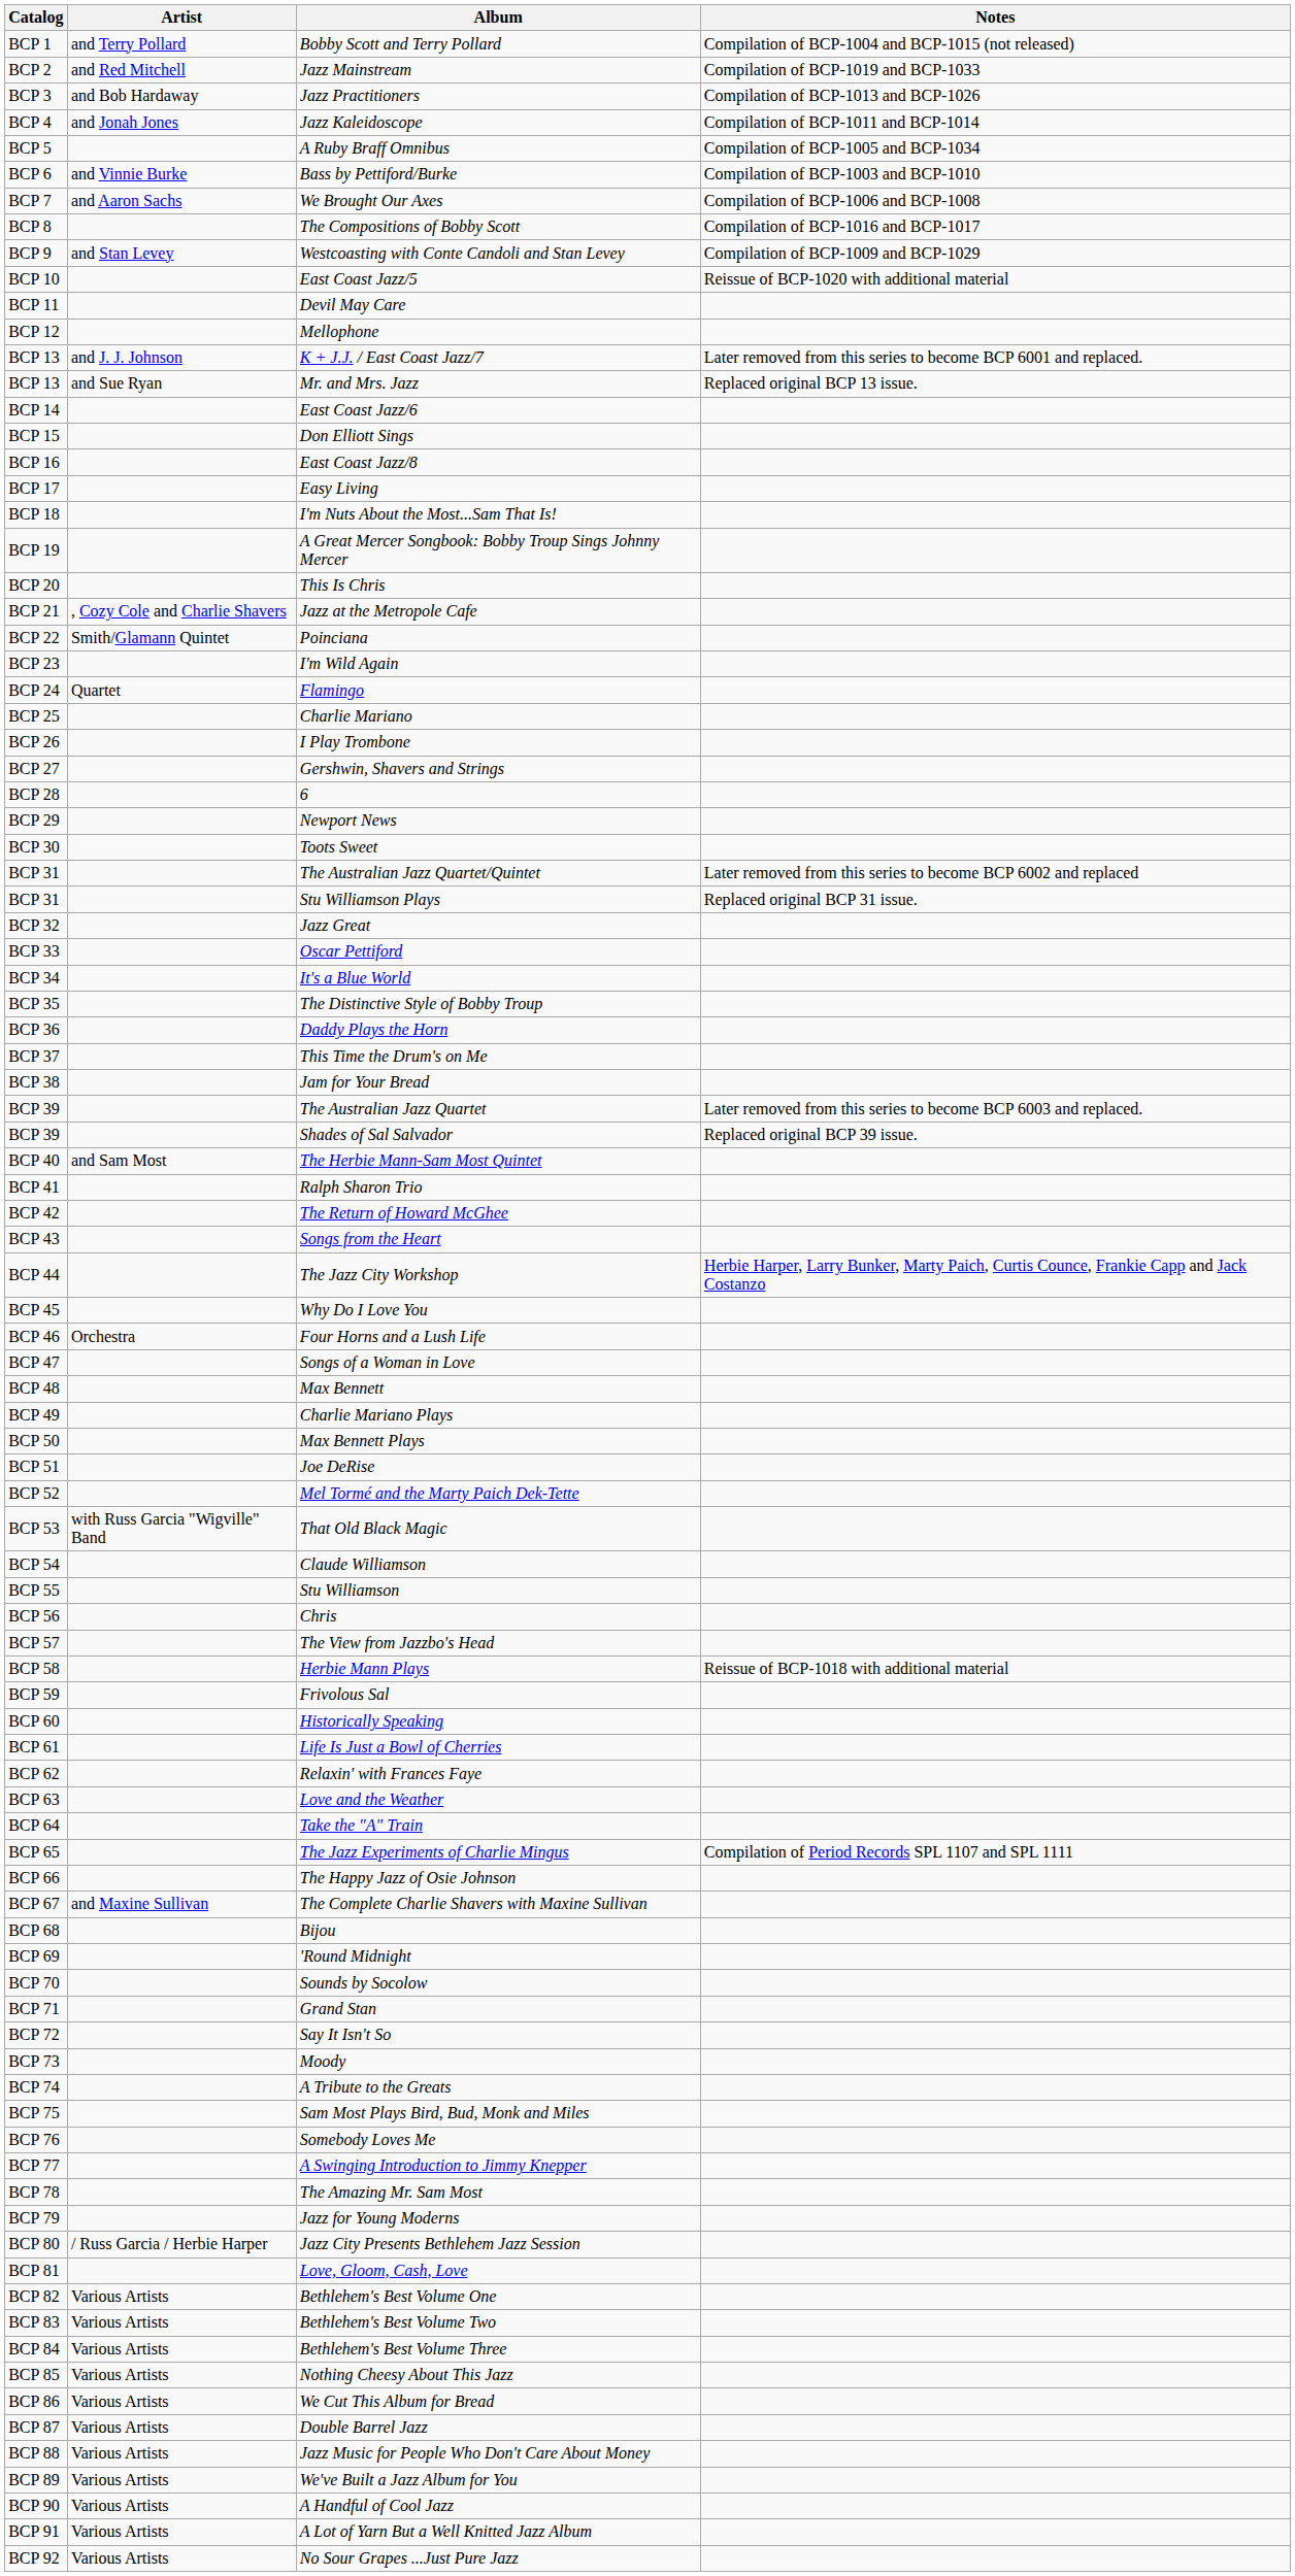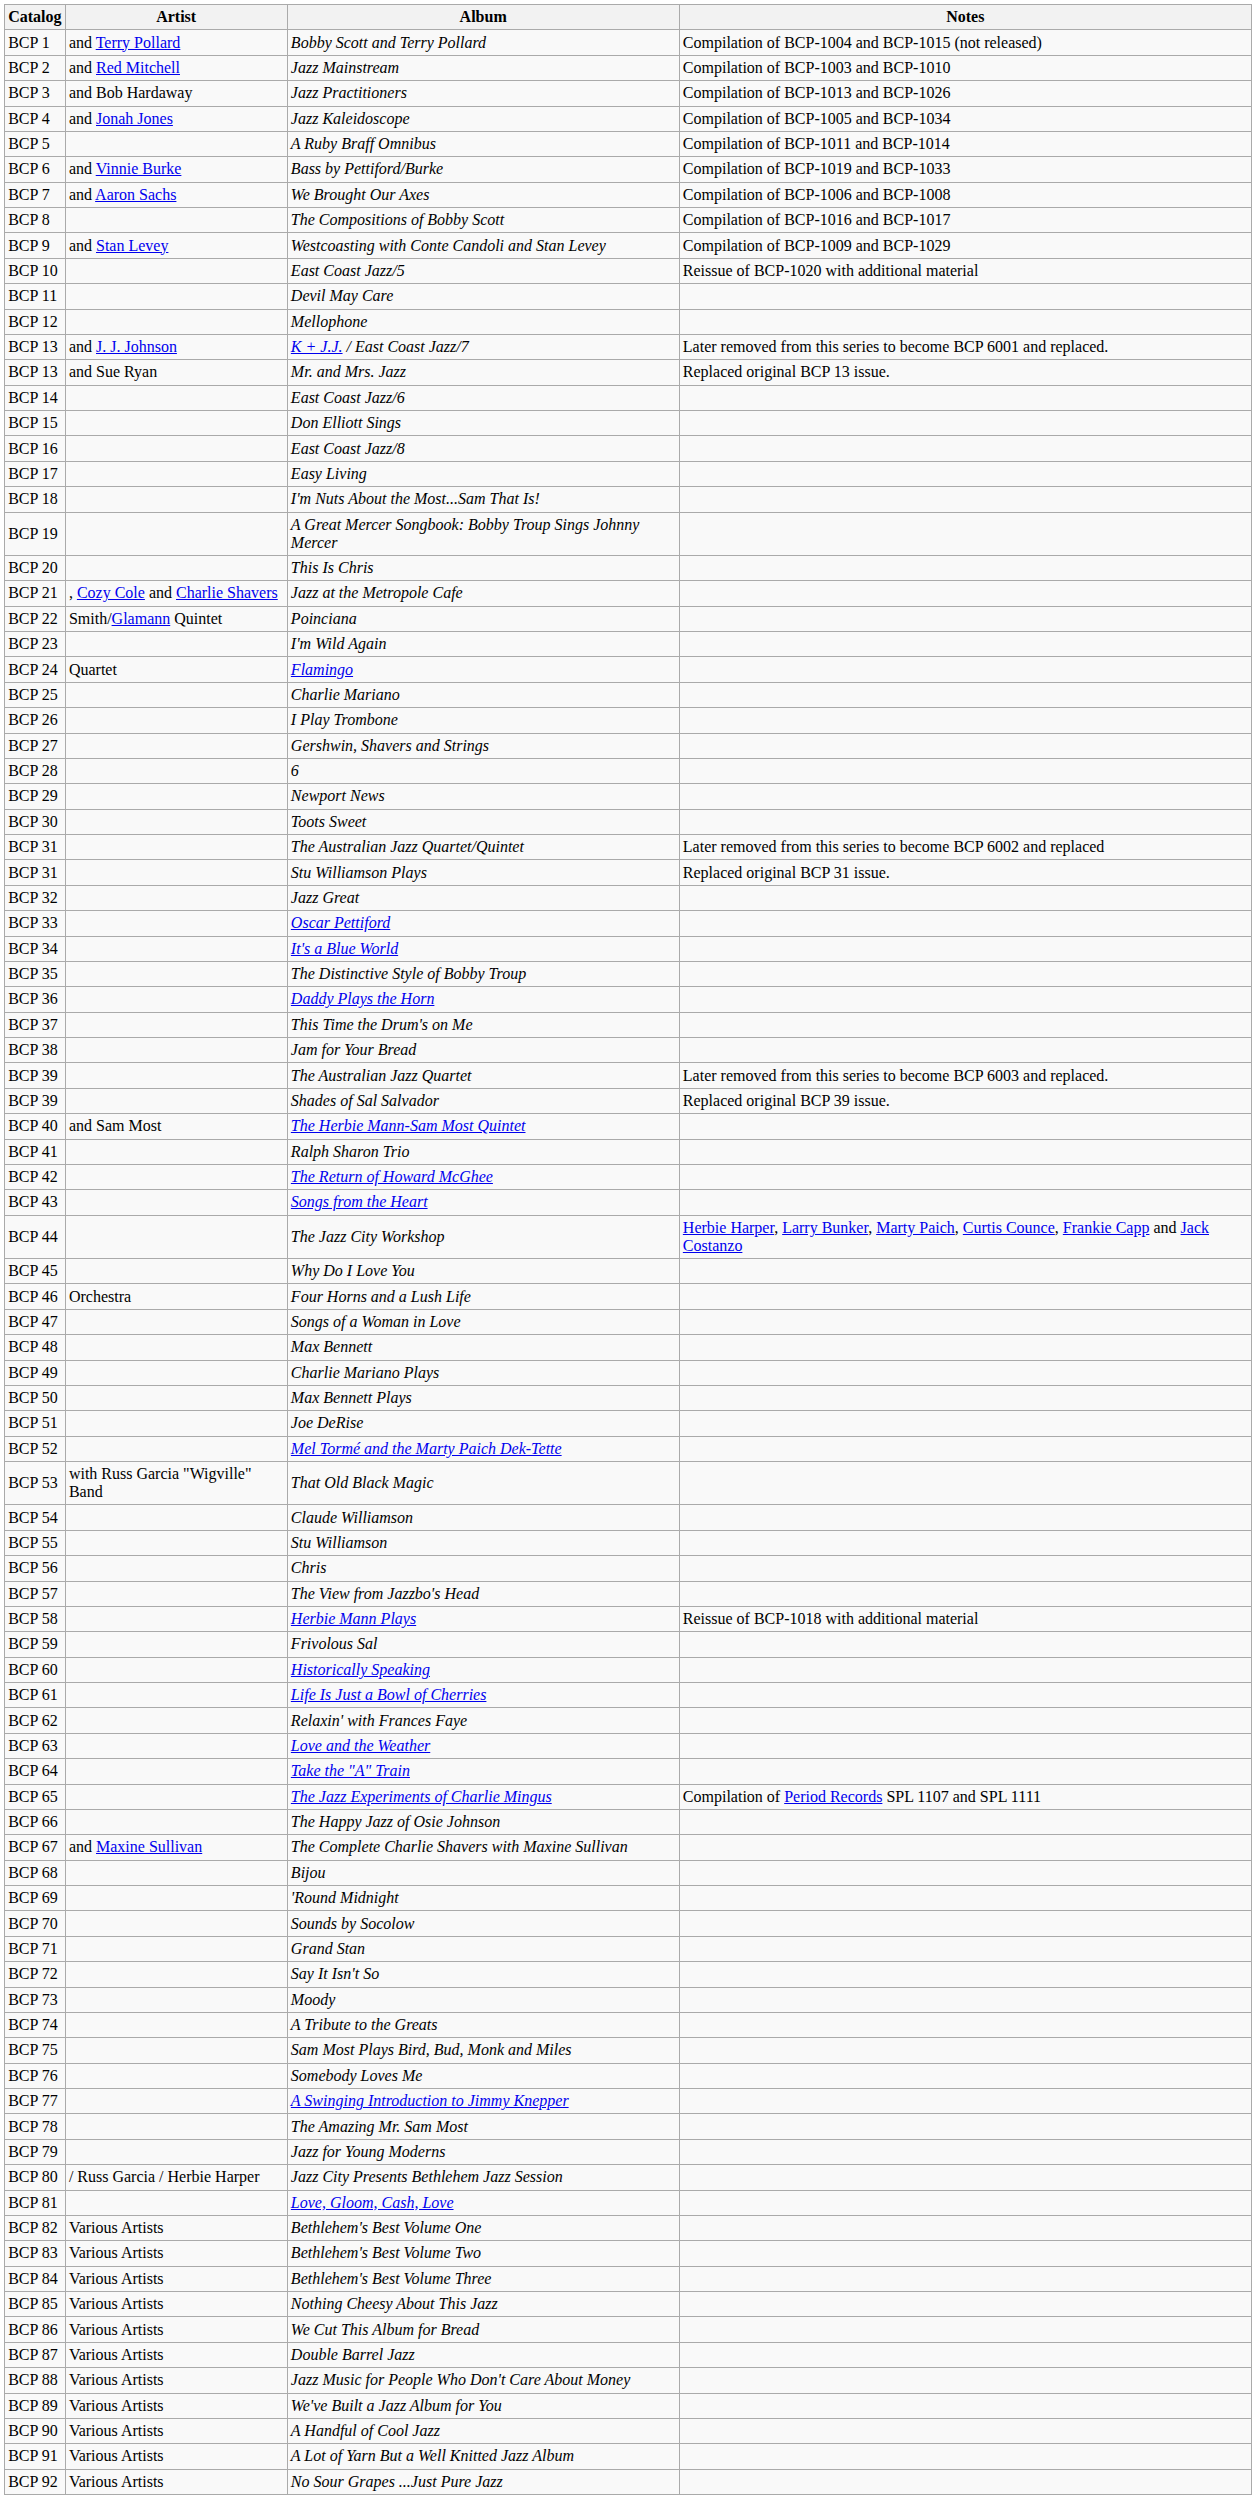Jazz Mainstream | Notes: Compilation of BCP-1019 and BCP-1033 -> Compilation of BCP-1003 and BCP-1010
Jazz Kaleidoscope | Notes: Compilation of BCP-1011 and BCP-1014 -> Compilation of BCP-1005 and BCP-1034
A Ruby Braff Omnibus | Notes: Compilation of BCP-1005 and BCP-1034 -> Compilation of BCP-1011 and BCP-1014
Bass by Pettiford/Burke | Notes: Compilation of BCP-1003 and BCP-1010 -> Compilation of BCP-1019 and BCP-1033
